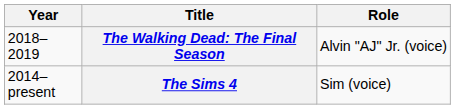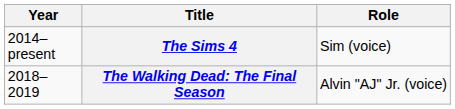rows swapped: The Sims 4 <-> The Walking Dead: The Final Season
